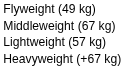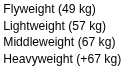rows swapped: Lightweight (57 kg) <-> Middleweight (67 kg)
